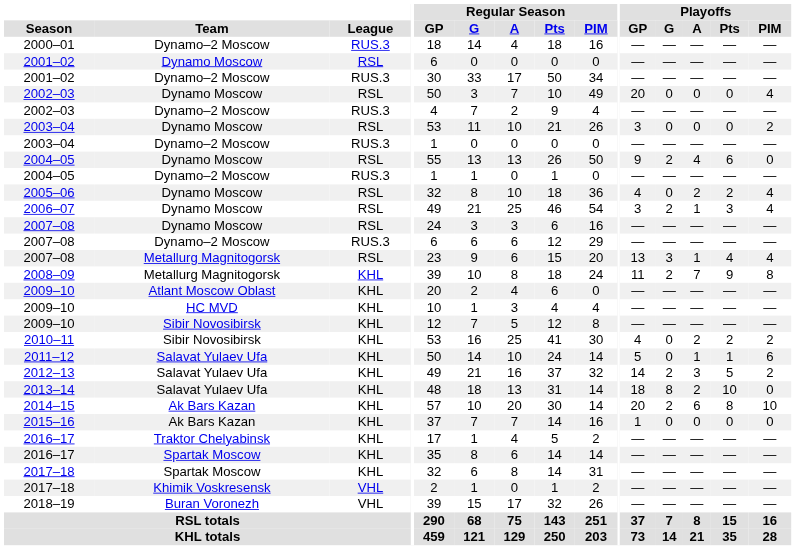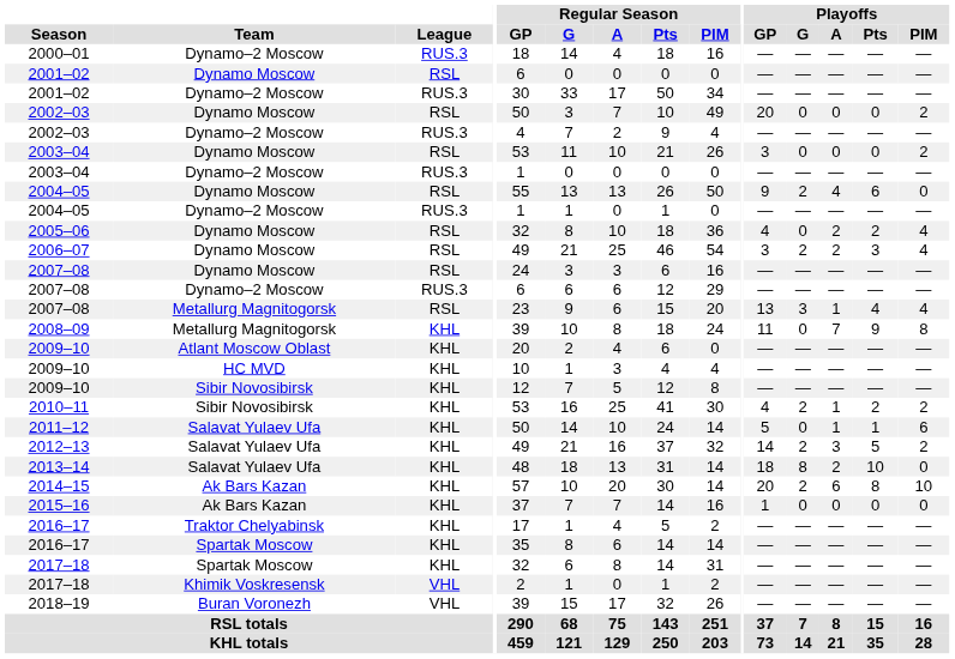2002–03 / Dynamo Moscow | Playoffs / PIM: 4 -> 2
2006–07 | Playoffs / A: 1 -> 2
2008–09 | Playoffs / G: 2 -> 0
2010–11 | Playoffs / G: 0 -> 2
2010–11 | Playoffs / A: 2 -> 1
